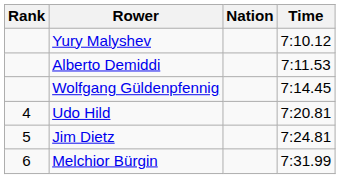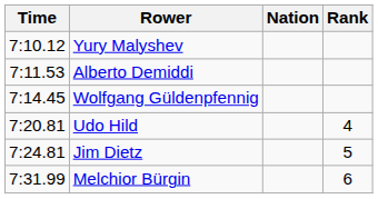columns swapped: Rank <-> Time
